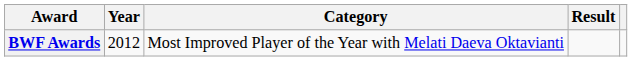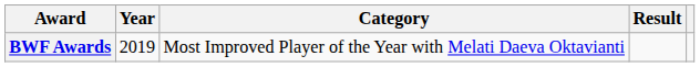BWF Awards | Year: 2012 -> 2019
